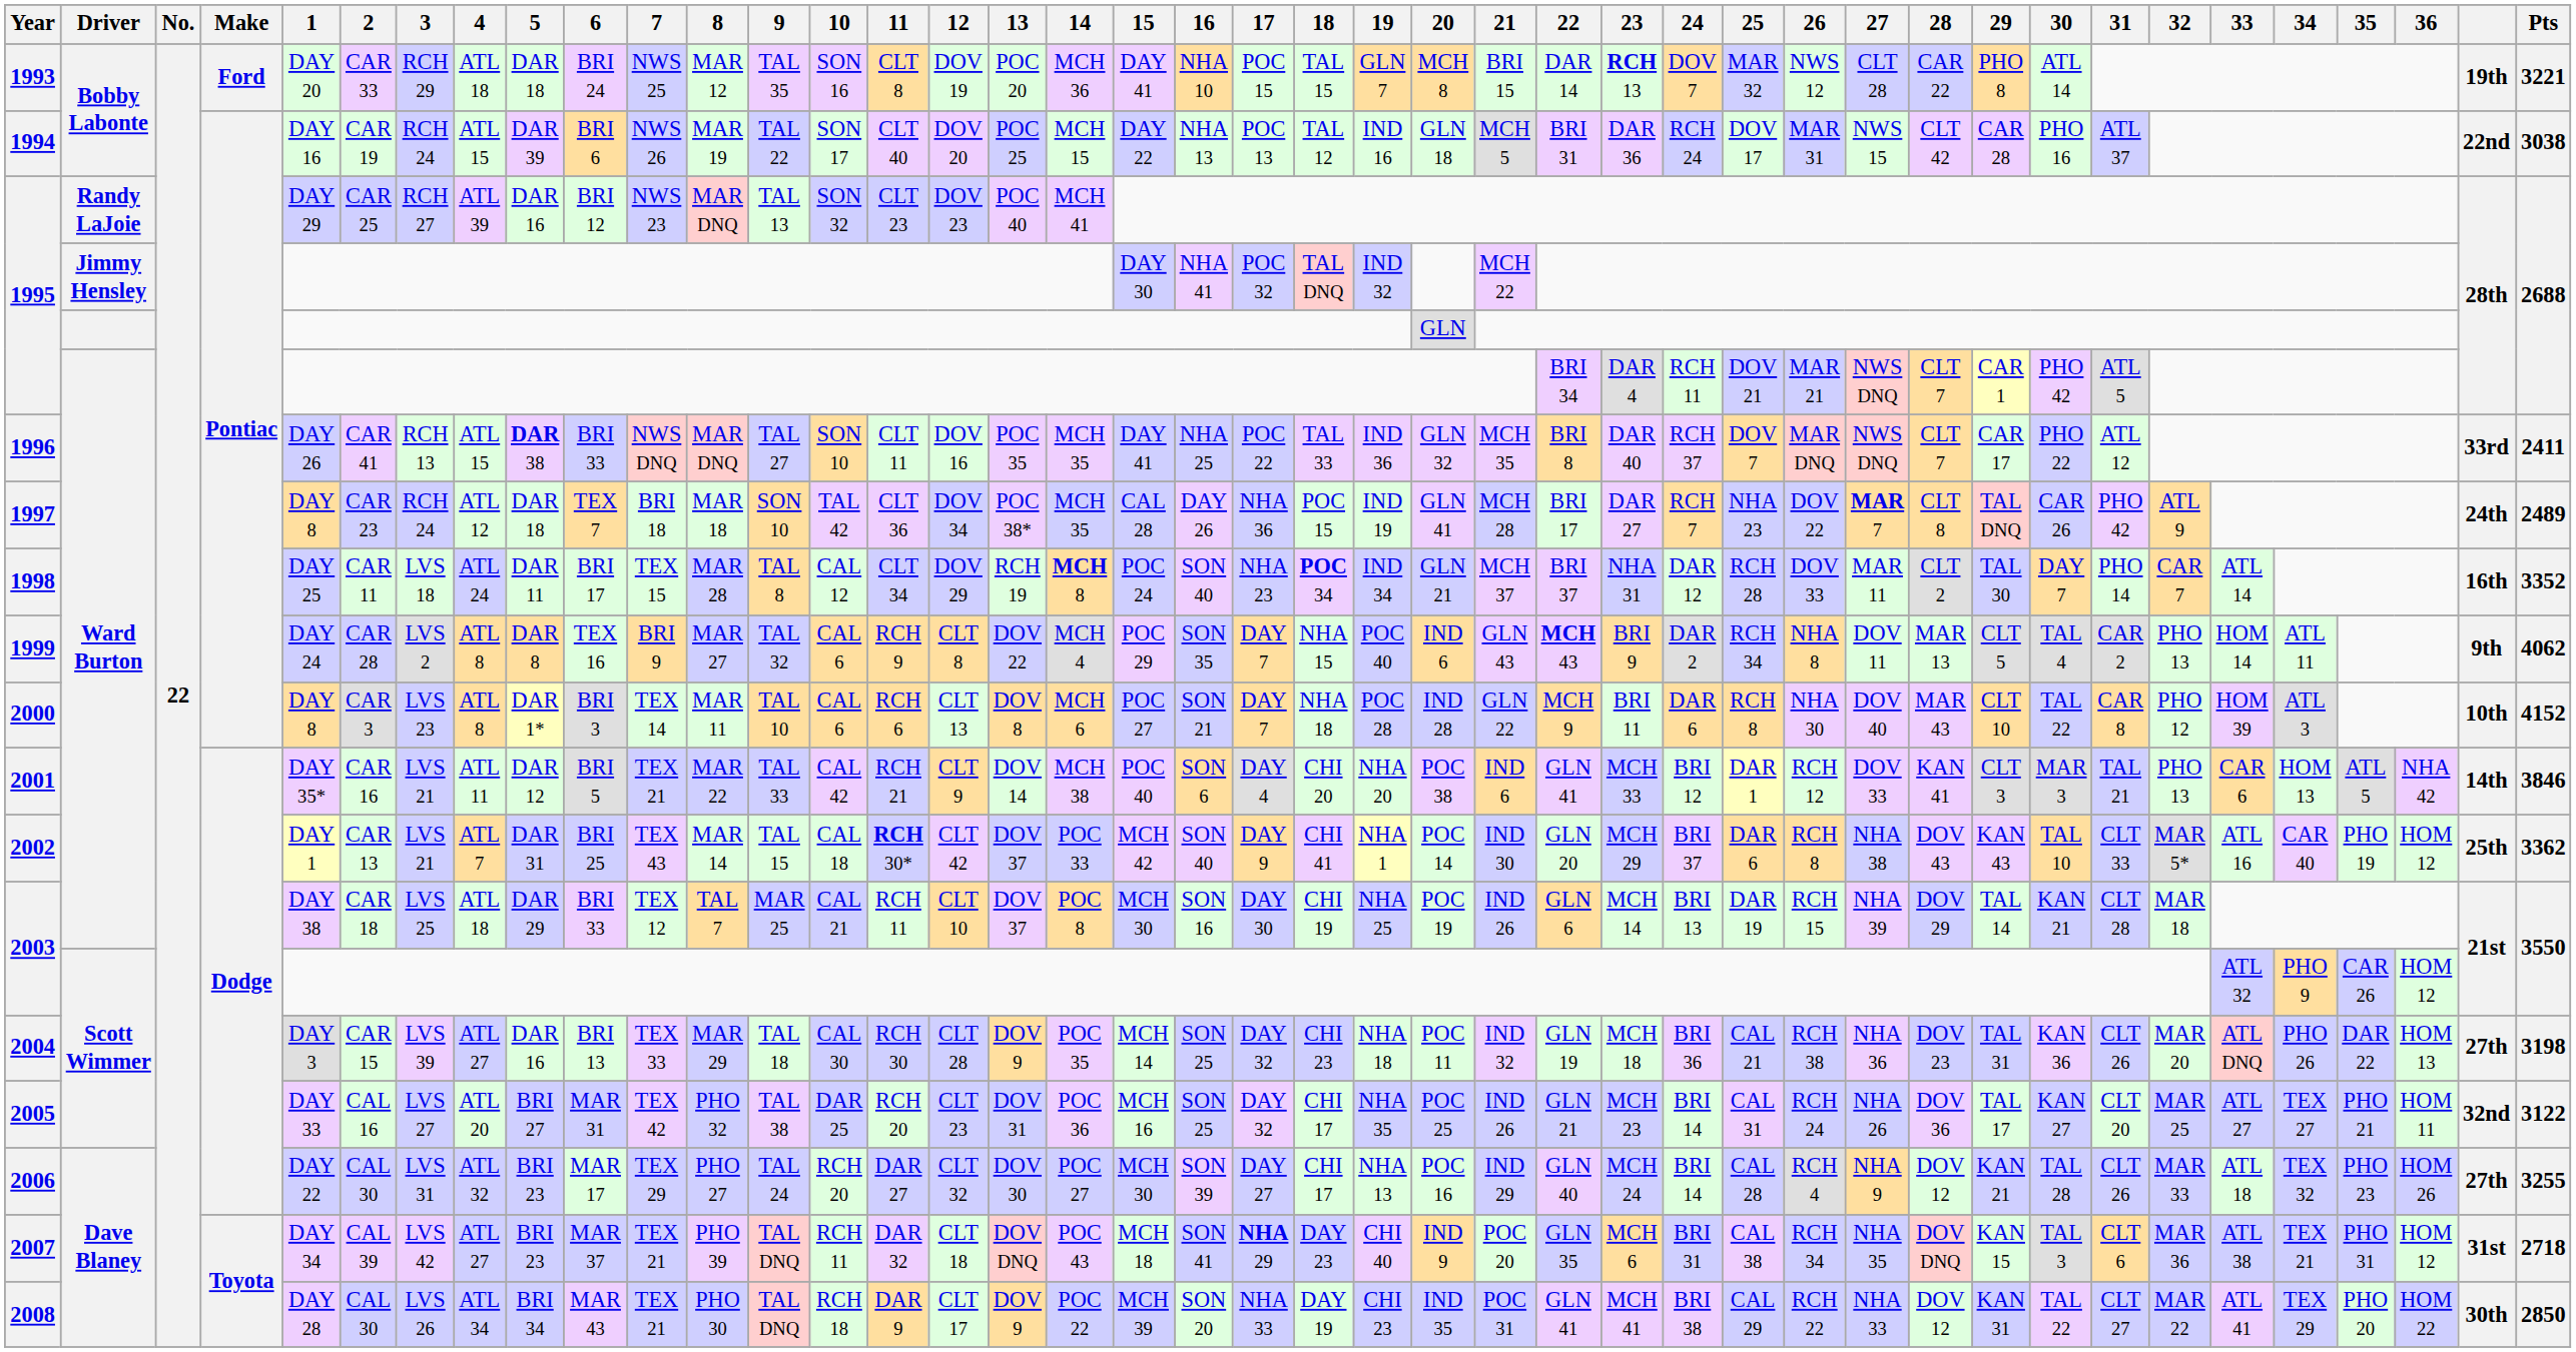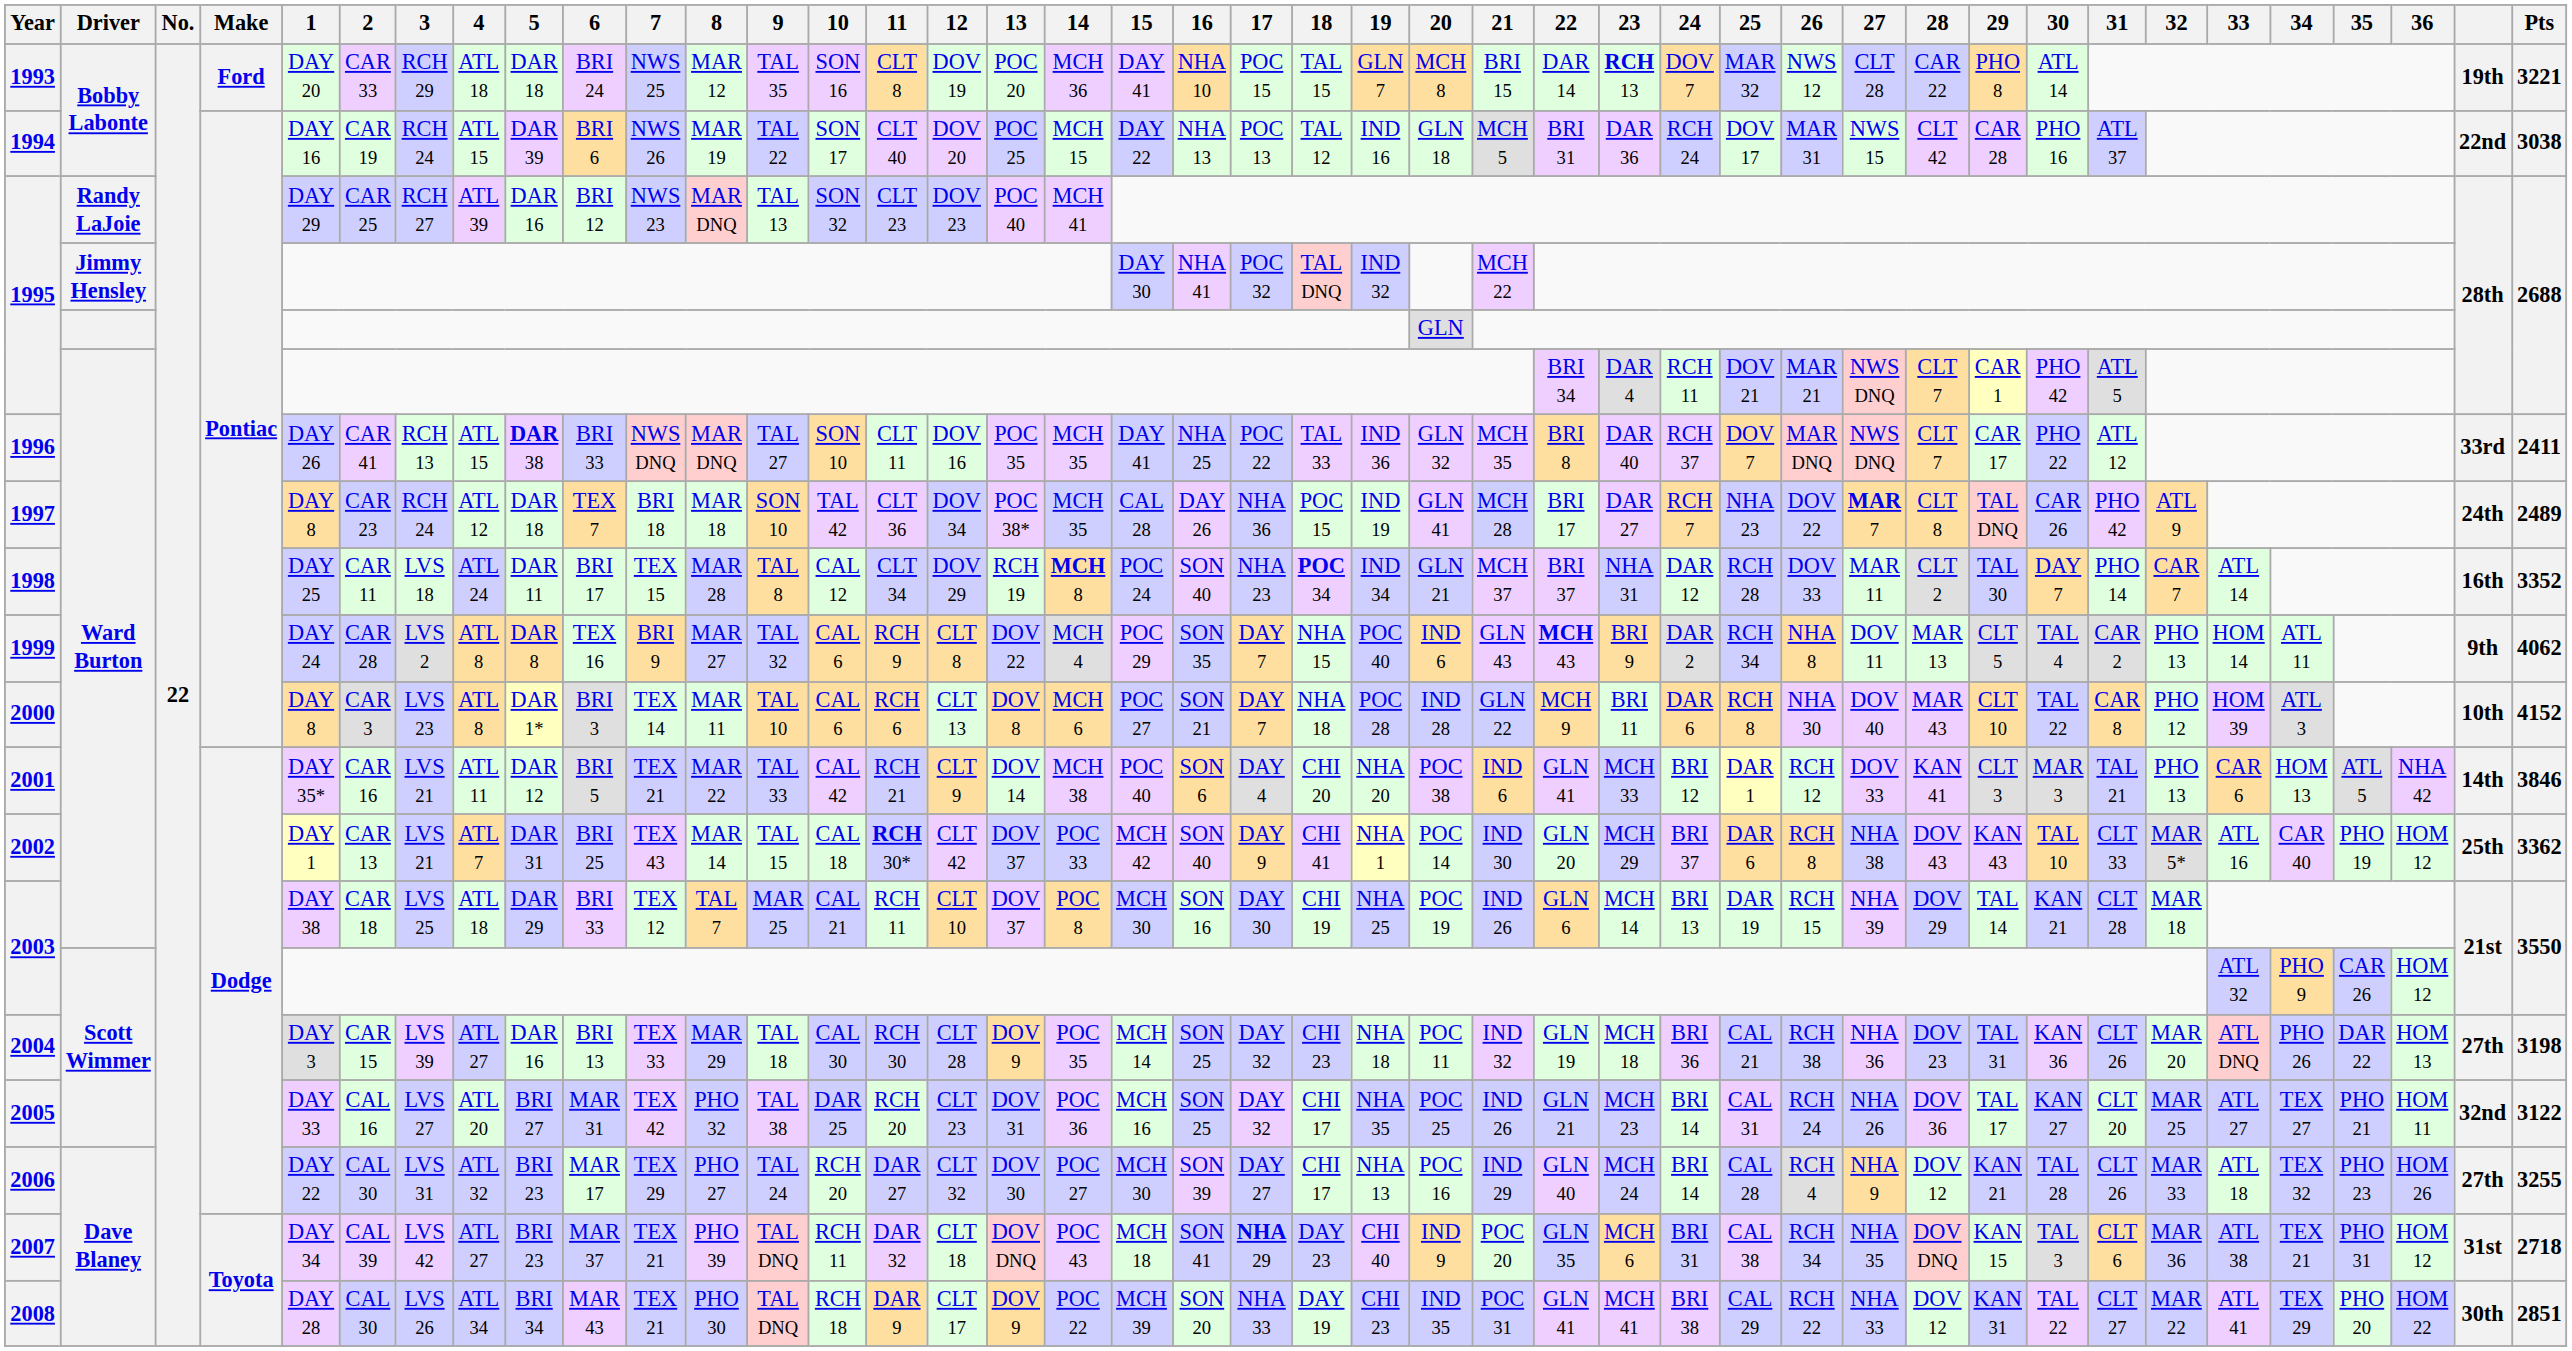2008 | Pts: 2850 -> 2851
